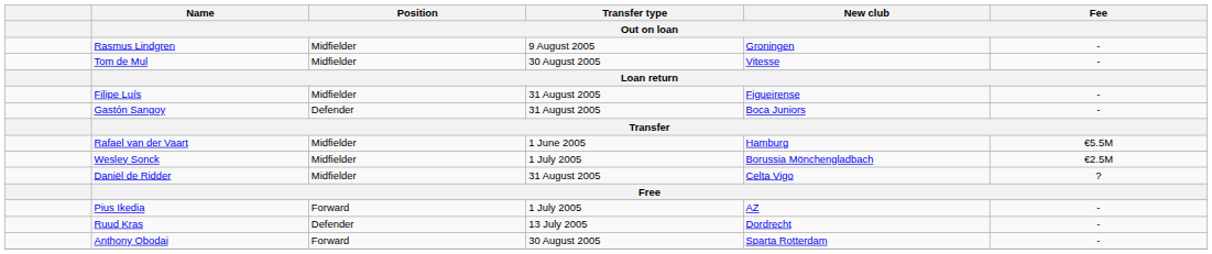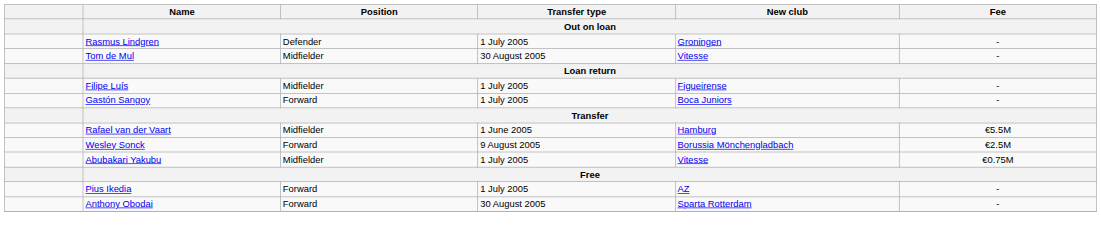Rasmus Lindgren | Position / Out on loan: Midfielder -> Defender
Rasmus Lindgren | Transfer type / Out on loan: 9 August 2005 -> 1 July 2005
Filipe Luís | Transfer type / Out on loan: 31 August 2005 -> 1 July 2005
Gastón Sangoy | Position / Out on loan: Defender -> Forward
Gastón Sangoy | Transfer type / Out on loan: 31 August 2005 -> 1 July 2005
Wesley Sonck | Position / Out on loan: Midfielder -> Forward
Wesley Sonck | Transfer type / Out on loan: 1 July 2005 -> 9 August 2005
+ row: Abubakari Yakubu | Midfielder | 1 July 2005 | Vitesse | €0.75M
- row: Daniël de Ridder | Midfielder | 31 August 2005 | Celta Vigo | ?
- row: Ruud Kras | Defender | 13 July 2005 | Dordrecht | -
